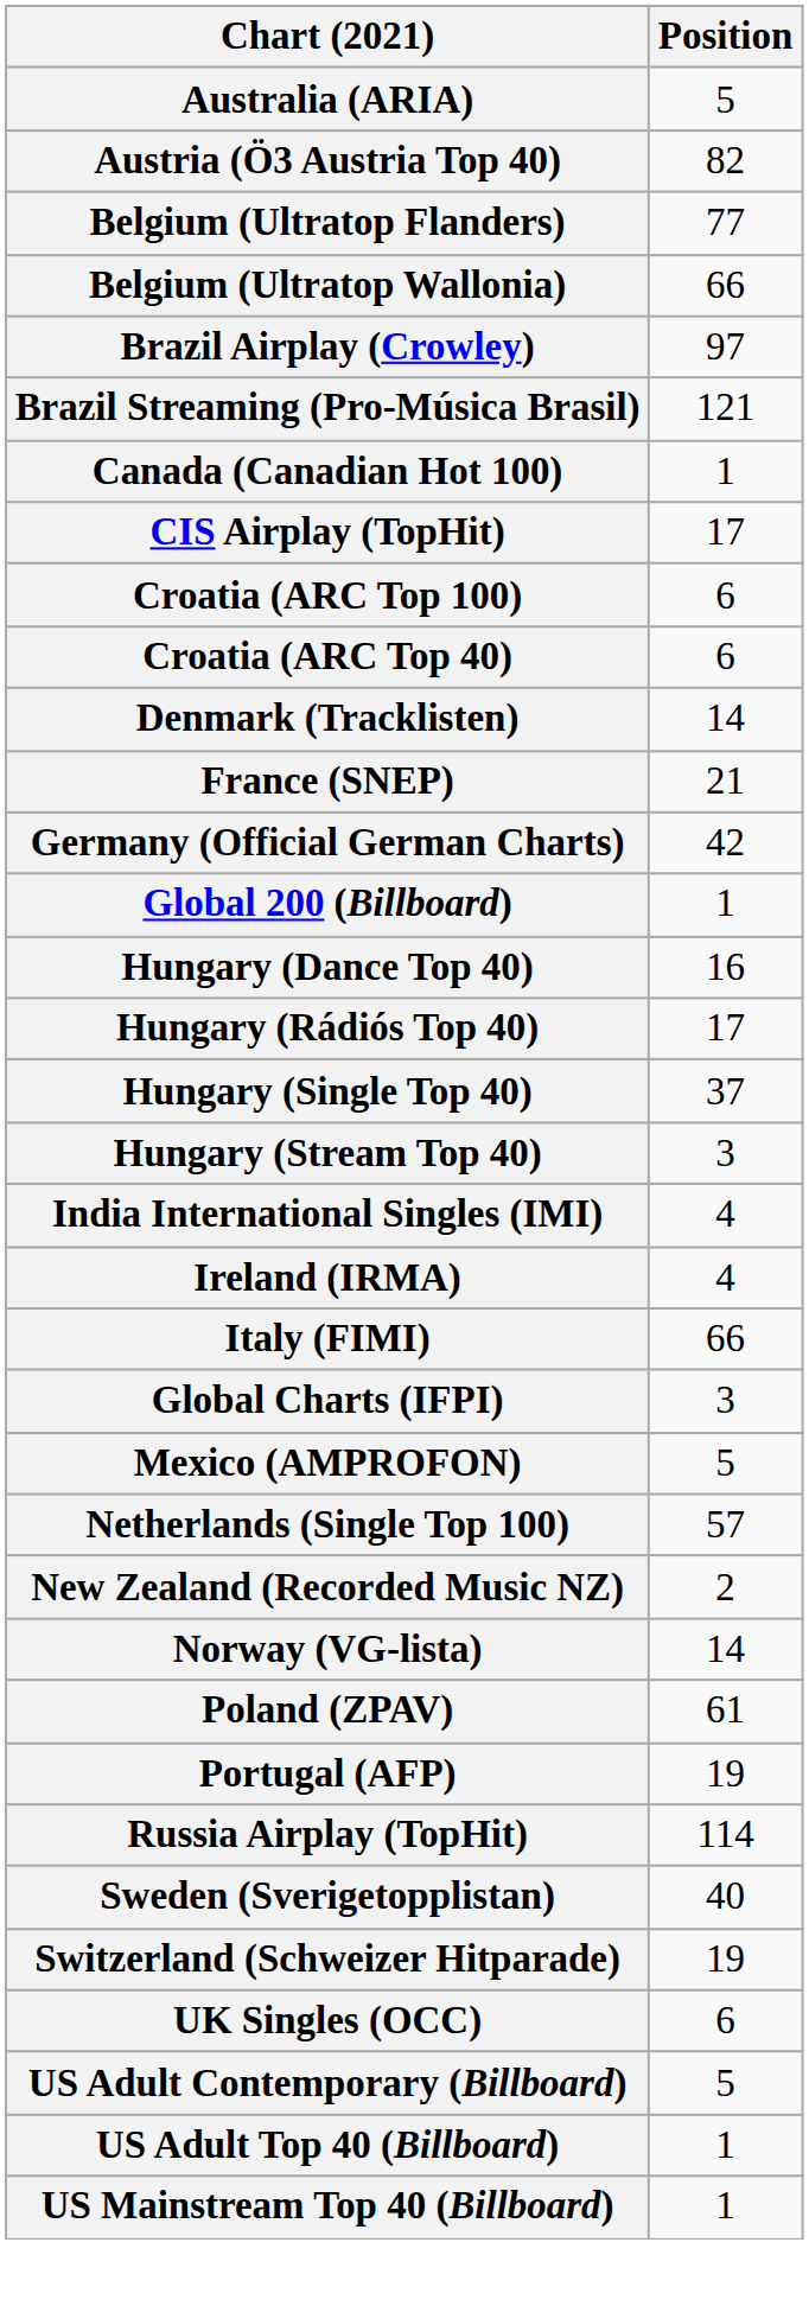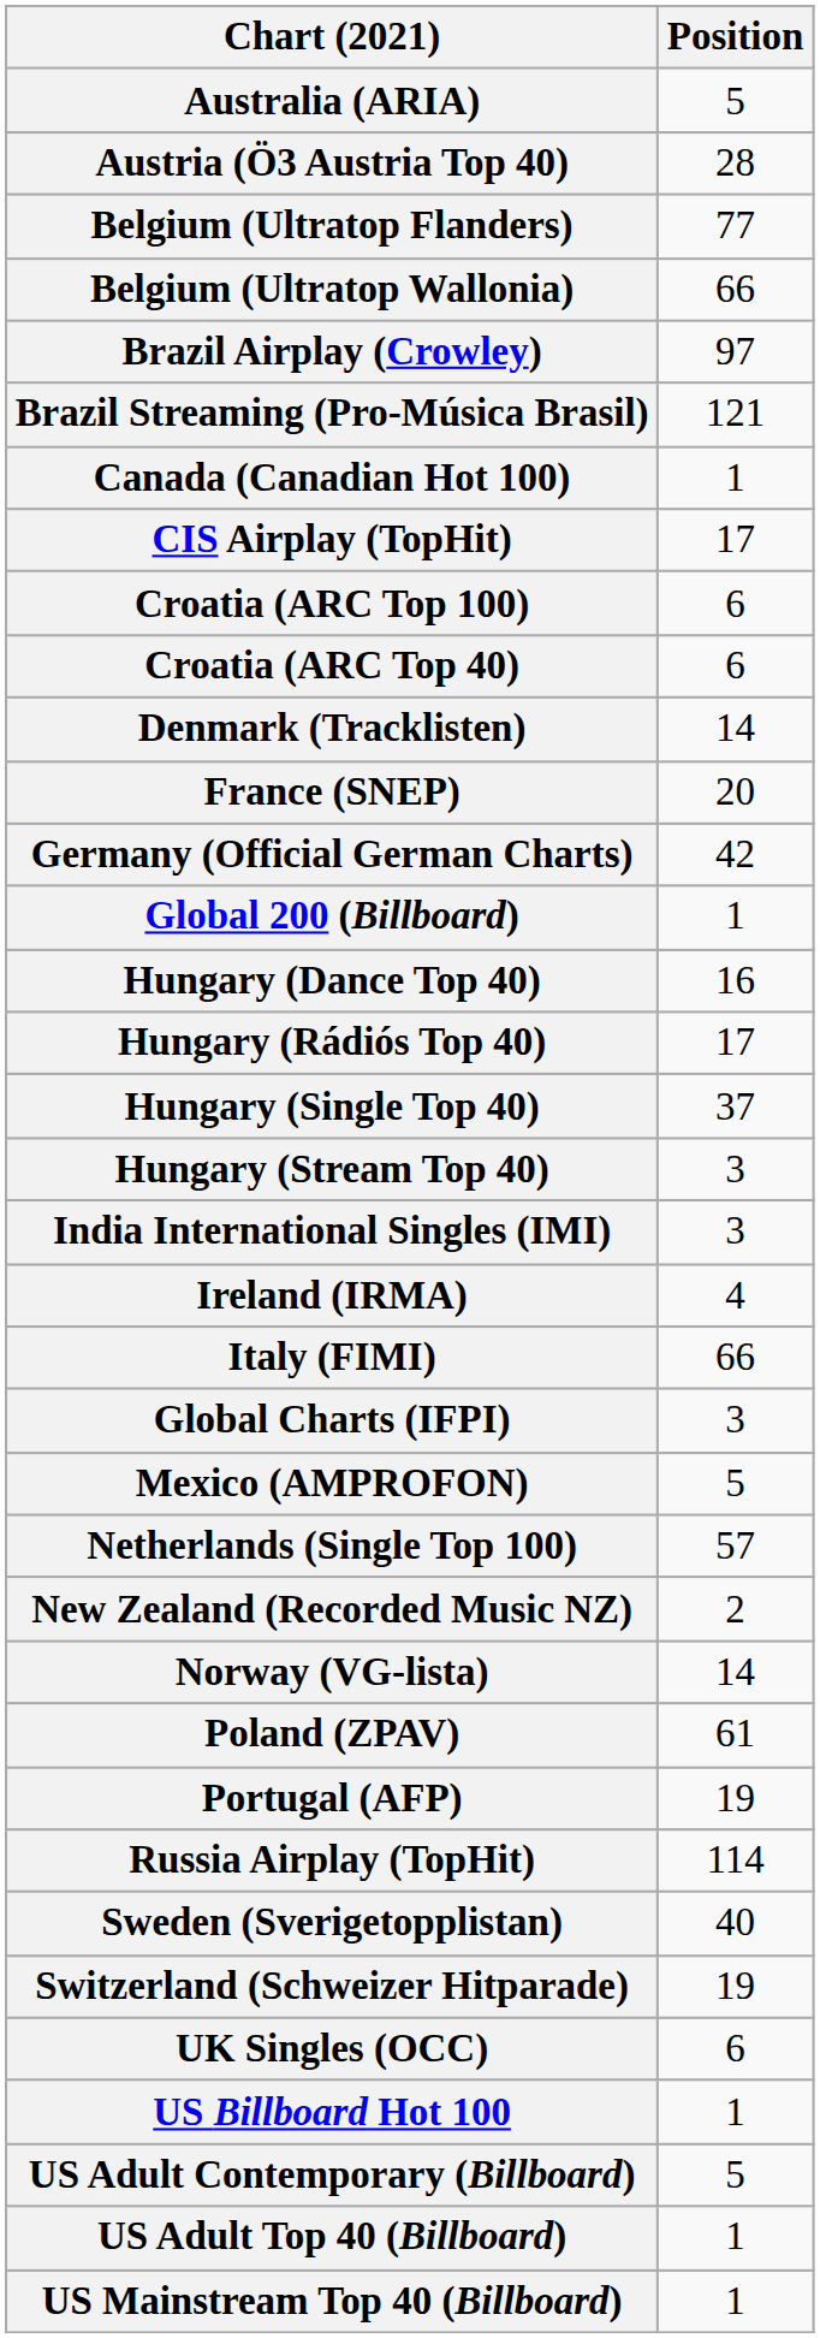Austria (Ö3 Austria Top 40) | Position: 82 -> 28
France (SNEP) | Position: 21 -> 20
India International Singles (IMI) | Position: 4 -> 3
+ row: US Billboard Hot 100 | 1
